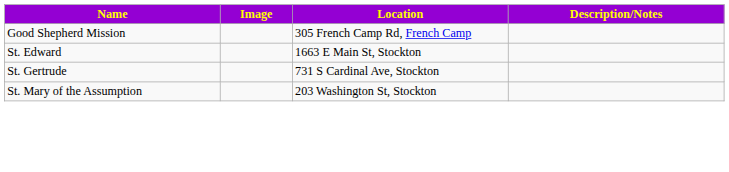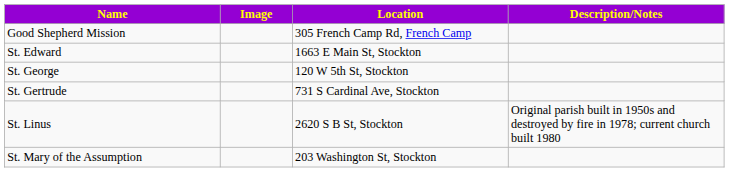+ row: St. George | 120 W 5th St, Stockton
+ row: St. Linus | 2620 S B St, Stockton | Original parish built in 1950s and destroyed by fire in 1978; current church built 1980
